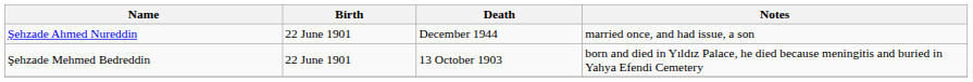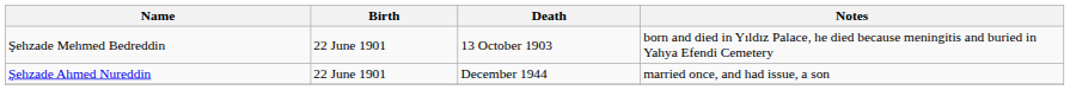rows swapped: Şehzade Ahmed Nureddin <-> Şehzade Mehmed Bedreddin
